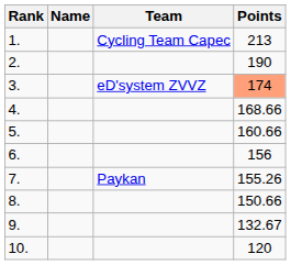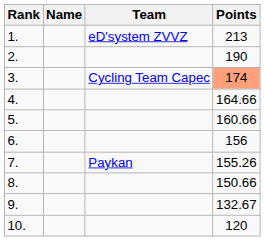1. | Team: Cycling Team Capec -> eD'system ZVVZ
3. | Team: eD'system ZVVZ -> Cycling Team Capec
4. | Points: 168.66 -> 164.66
